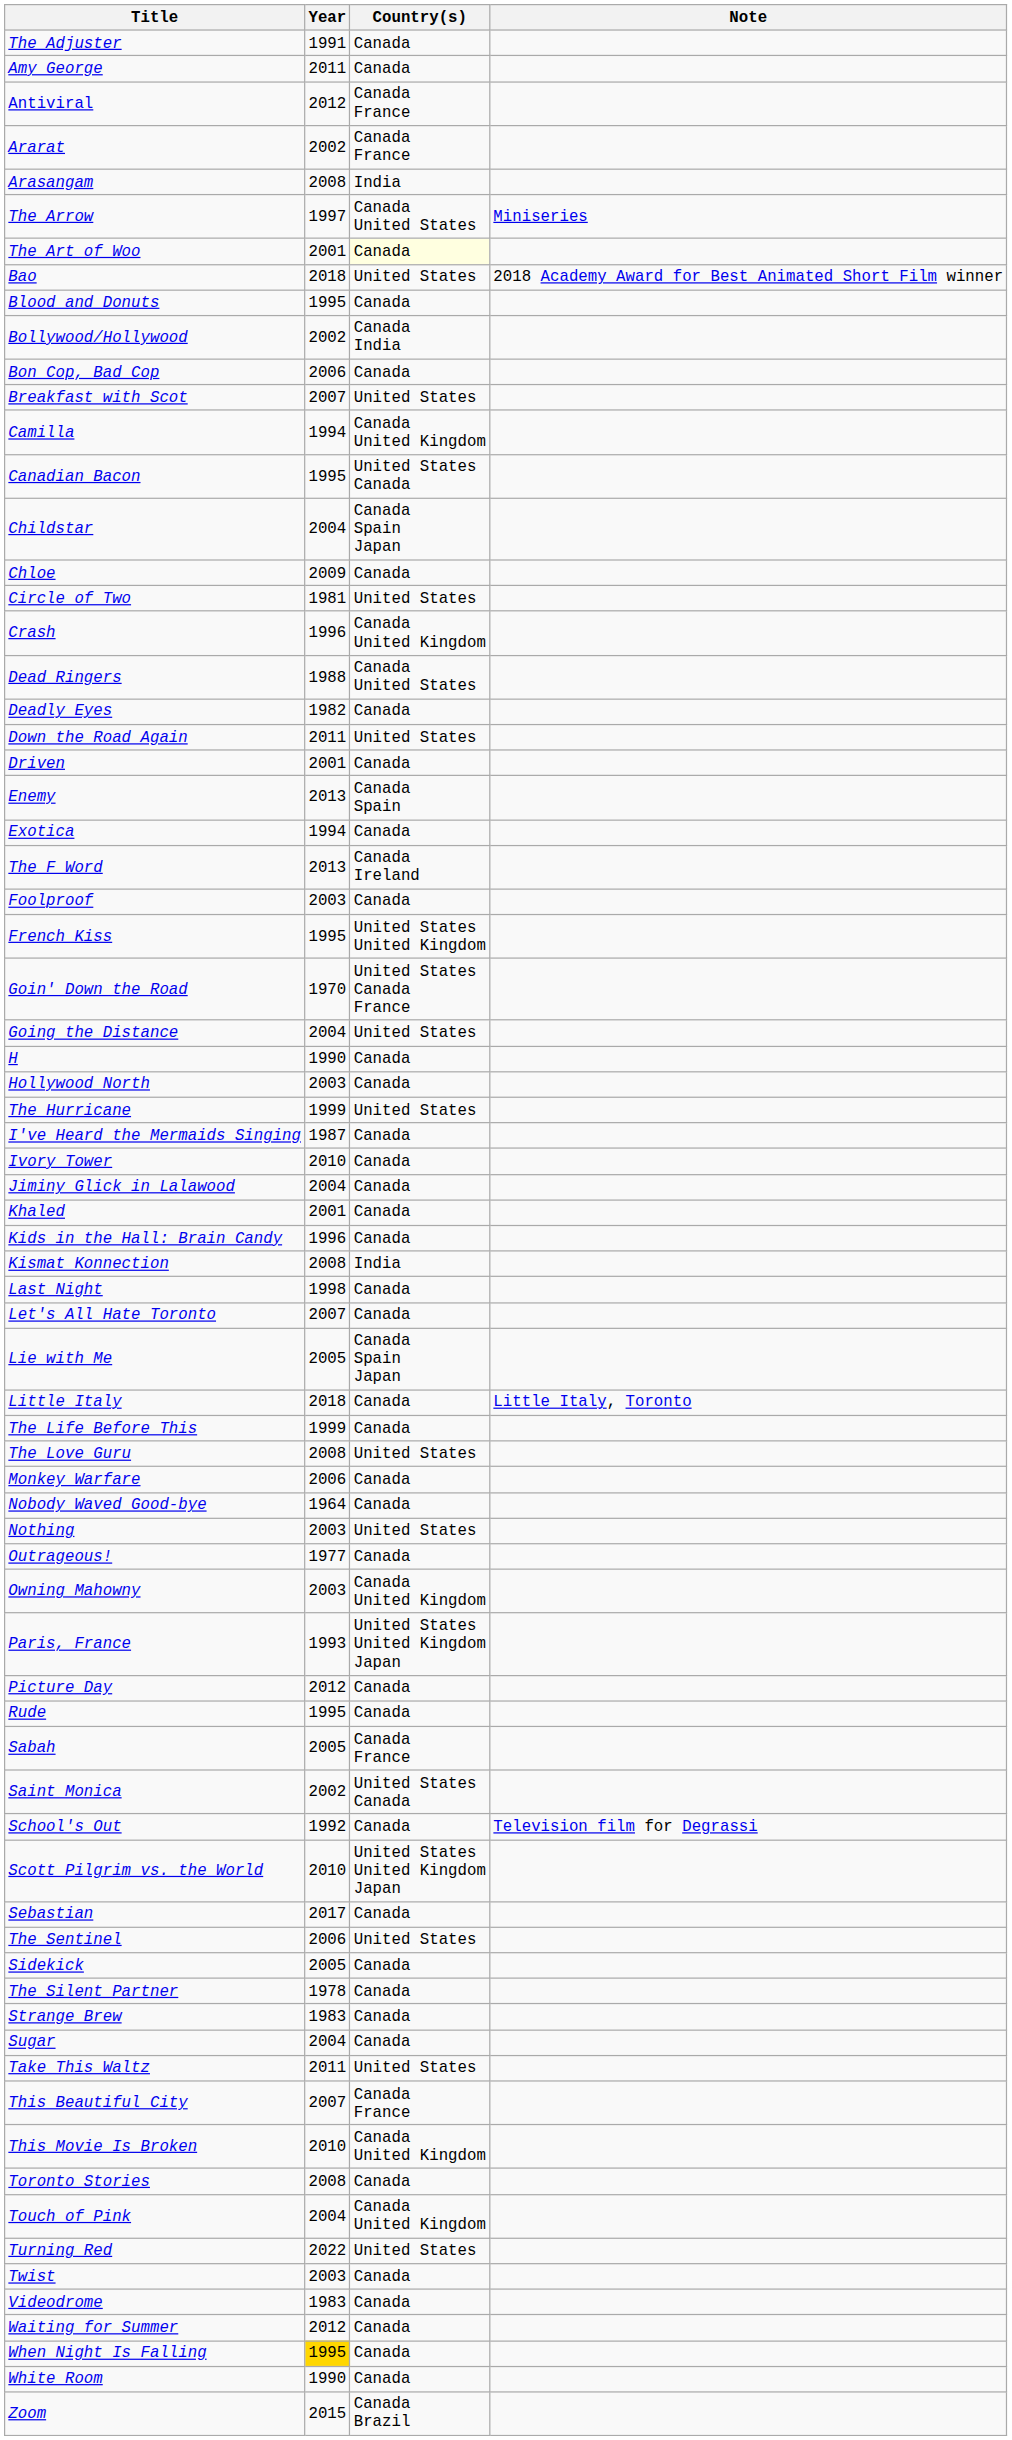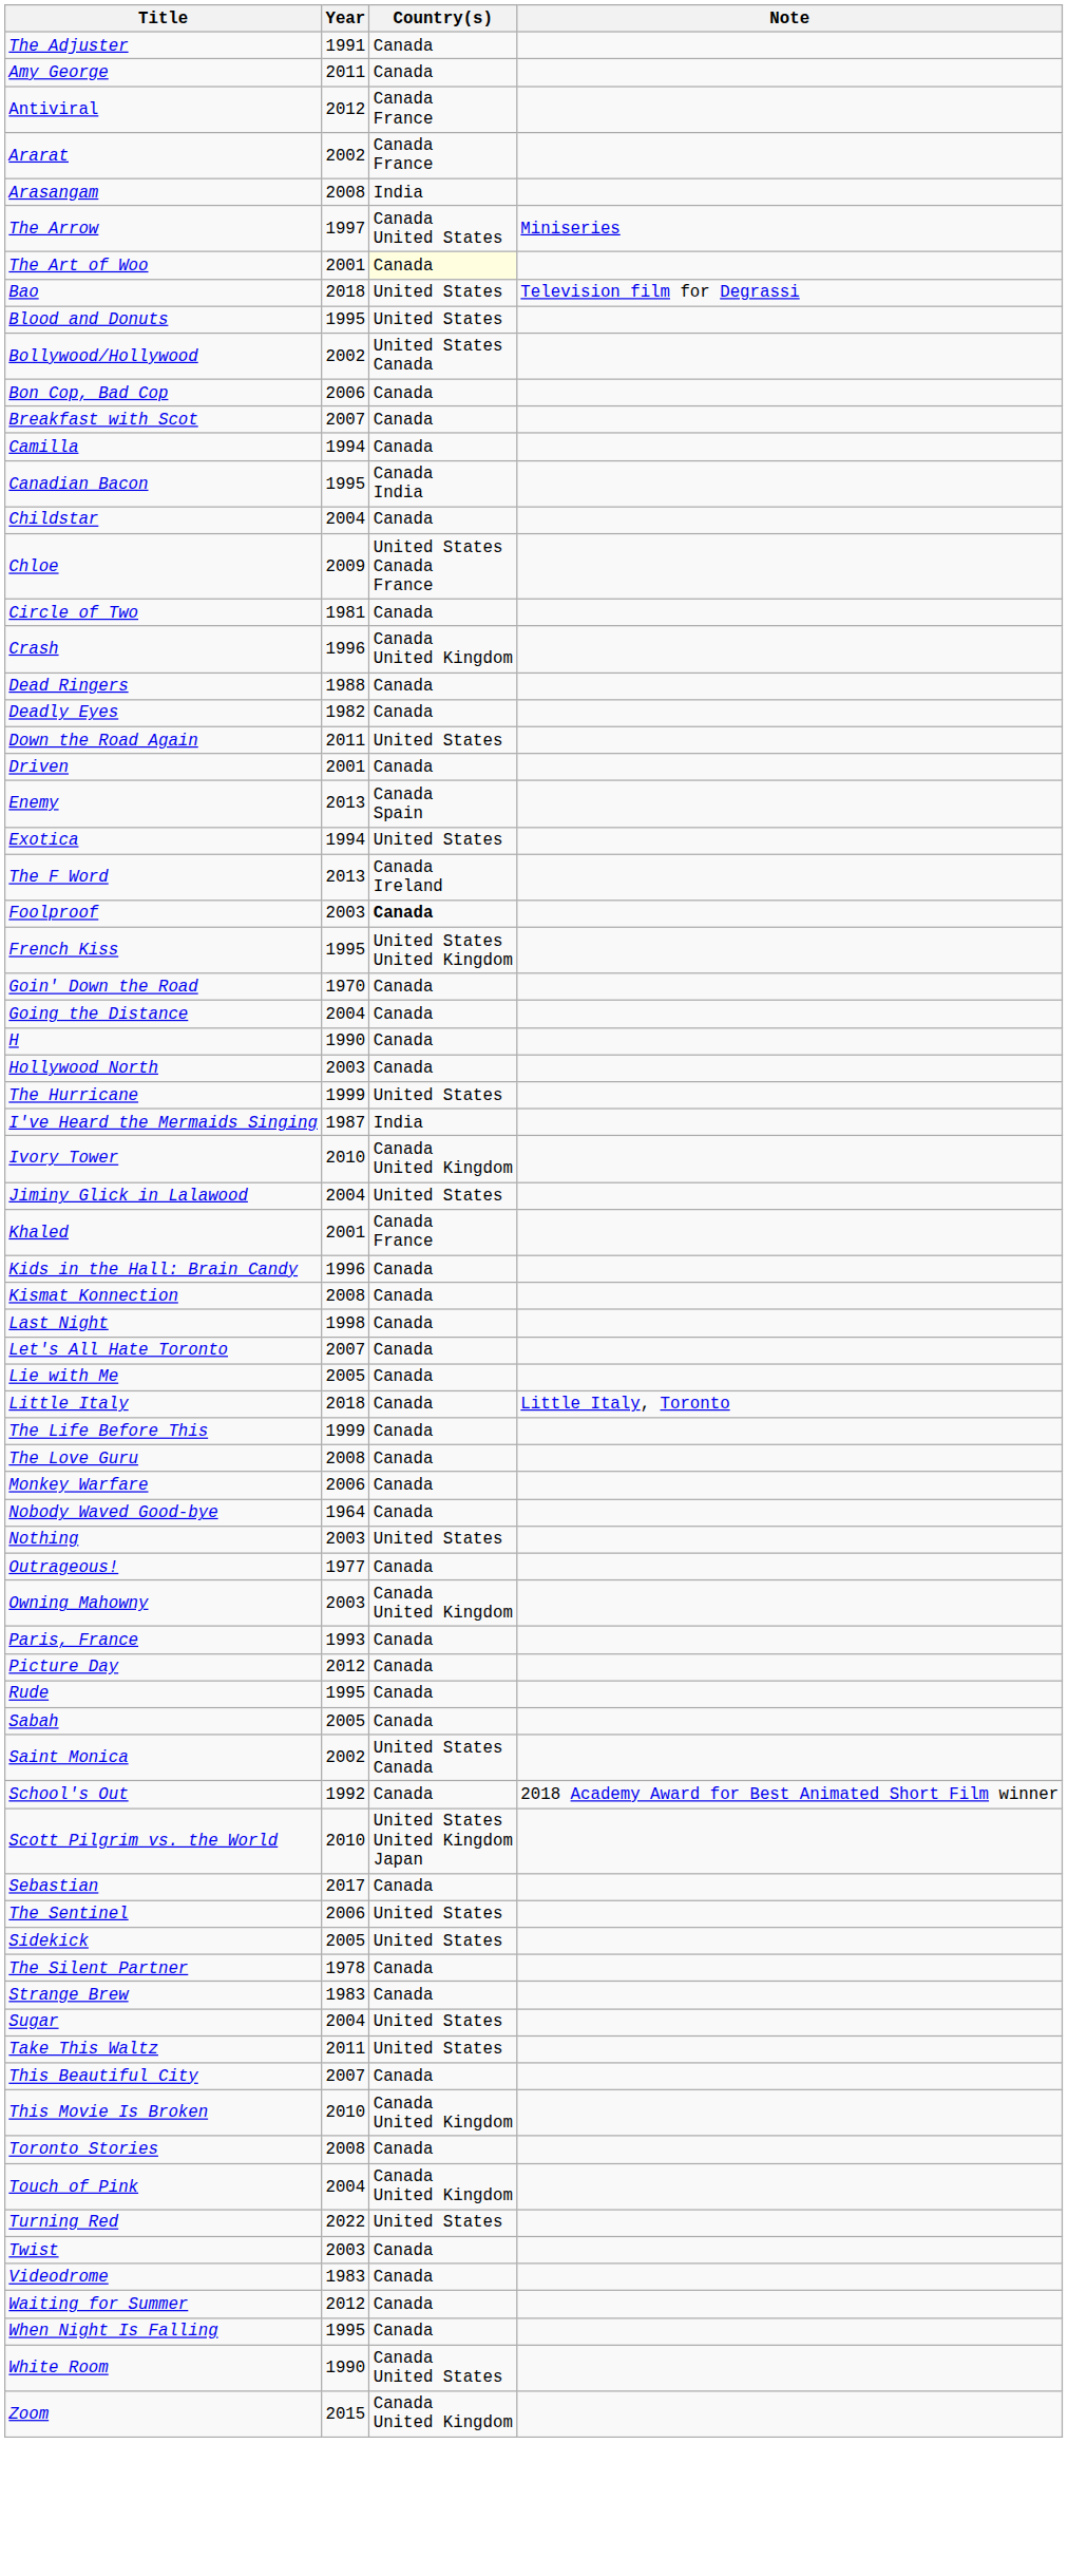Bao | Note: 2018 Academy Award for Best Animated Short Film winner -> Television film for Degrassi
Blood and Donuts | Country(s): Canada -> United States
Bollywood/Hollywood | Country(s): Canada India -> United States Canada
Breakfast with Scot | Country(s): United States -> Canada
Camilla | Country(s): Canada United Kingdom -> Canada
Canadian Bacon | Country(s): United States Canada -> Canada India
Childstar | Country(s): Canada Spain Japan -> Canada
Chloe | Country(s): Canada -> United States Canada France
Circle of Two | Country(s): United States -> Canada
Dead Ringers | Country(s): Canada United States -> Canada
Exotica | Country(s): Canada -> United States
Foolproof | Country(s): normal -> bold
Goin' Down the Road | Country(s): United States Canada France -> Canada
Going the Distance | Country(s): United States -> Canada
I've Heard the Mermaids Singing | Country(s): Canada -> India
Ivory Tower | Country(s): Canada -> Canada United Kingdom
Jiminy Glick in Lalawood | Country(s): Canada -> United States
Khaled | Country(s): Canada -> Canada France
Kismat Konnection | Country(s): India -> Canada
Lie with Me | Country(s): Canada Spain Japan -> Canada
The Love Guru | Country(s): United States -> Canada
Paris, France | Country(s): United States United Kingdom Japan -> Canada
Sabah | Country(s): Canada France -> Canada
School's Out | Note: Television film for Degrassi -> 2018 Academy Award for Best Animated Short Film winner
Sidekick | Country(s): Canada -> United States
Sugar | Country(s): Canada -> United States
This Beautiful City | Country(s): Canada France -> Canada
When Night Is Falling | Year: gold background -> no background
White Room | Country(s): Canada -> Canada United States
Zoom | Country(s): Canada Brazil -> Canada United Kingdom
